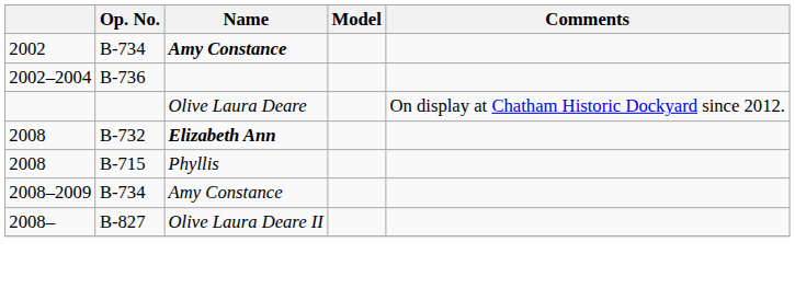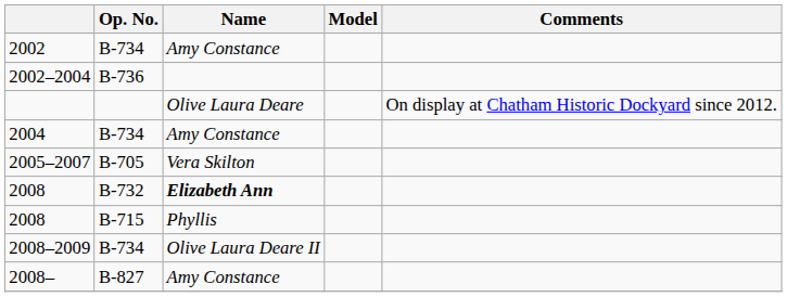2002 | Name: bold -> normal
+ row: 2004 | B-734 | Amy Constance
+ row: 2005–2007 | B-705 | Vera Skilton
2008–2009 | Name: Amy Constance -> Olive Laura Deare II
2008– | Name: Olive Laura Deare II -> Amy Constance
